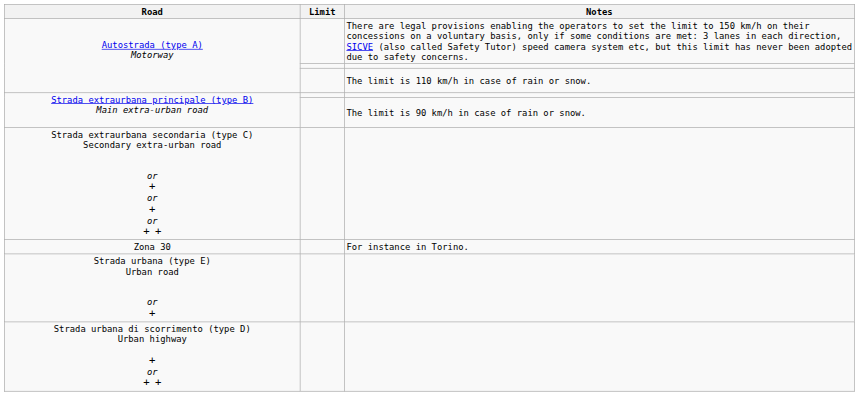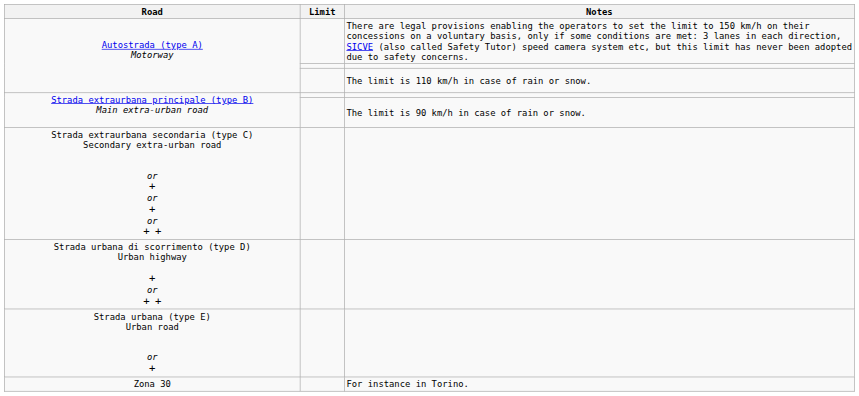rows swapped: Strada urbana di scorrimento (type D) Urban highway + or + + <-> Zona 30
